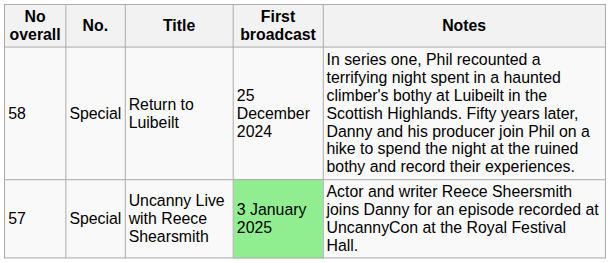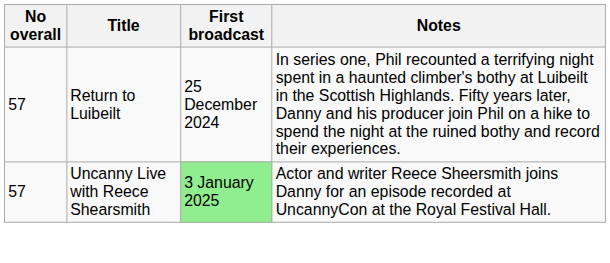- column: No. | Special | Special
Return to Luibeilt | No overall: 58 -> 57
